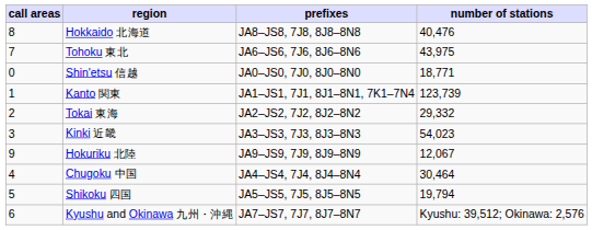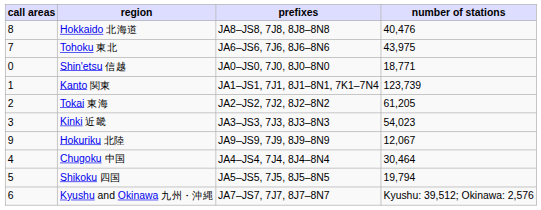Tokai 東海 | number of stations: 29,332 -> 61,205
